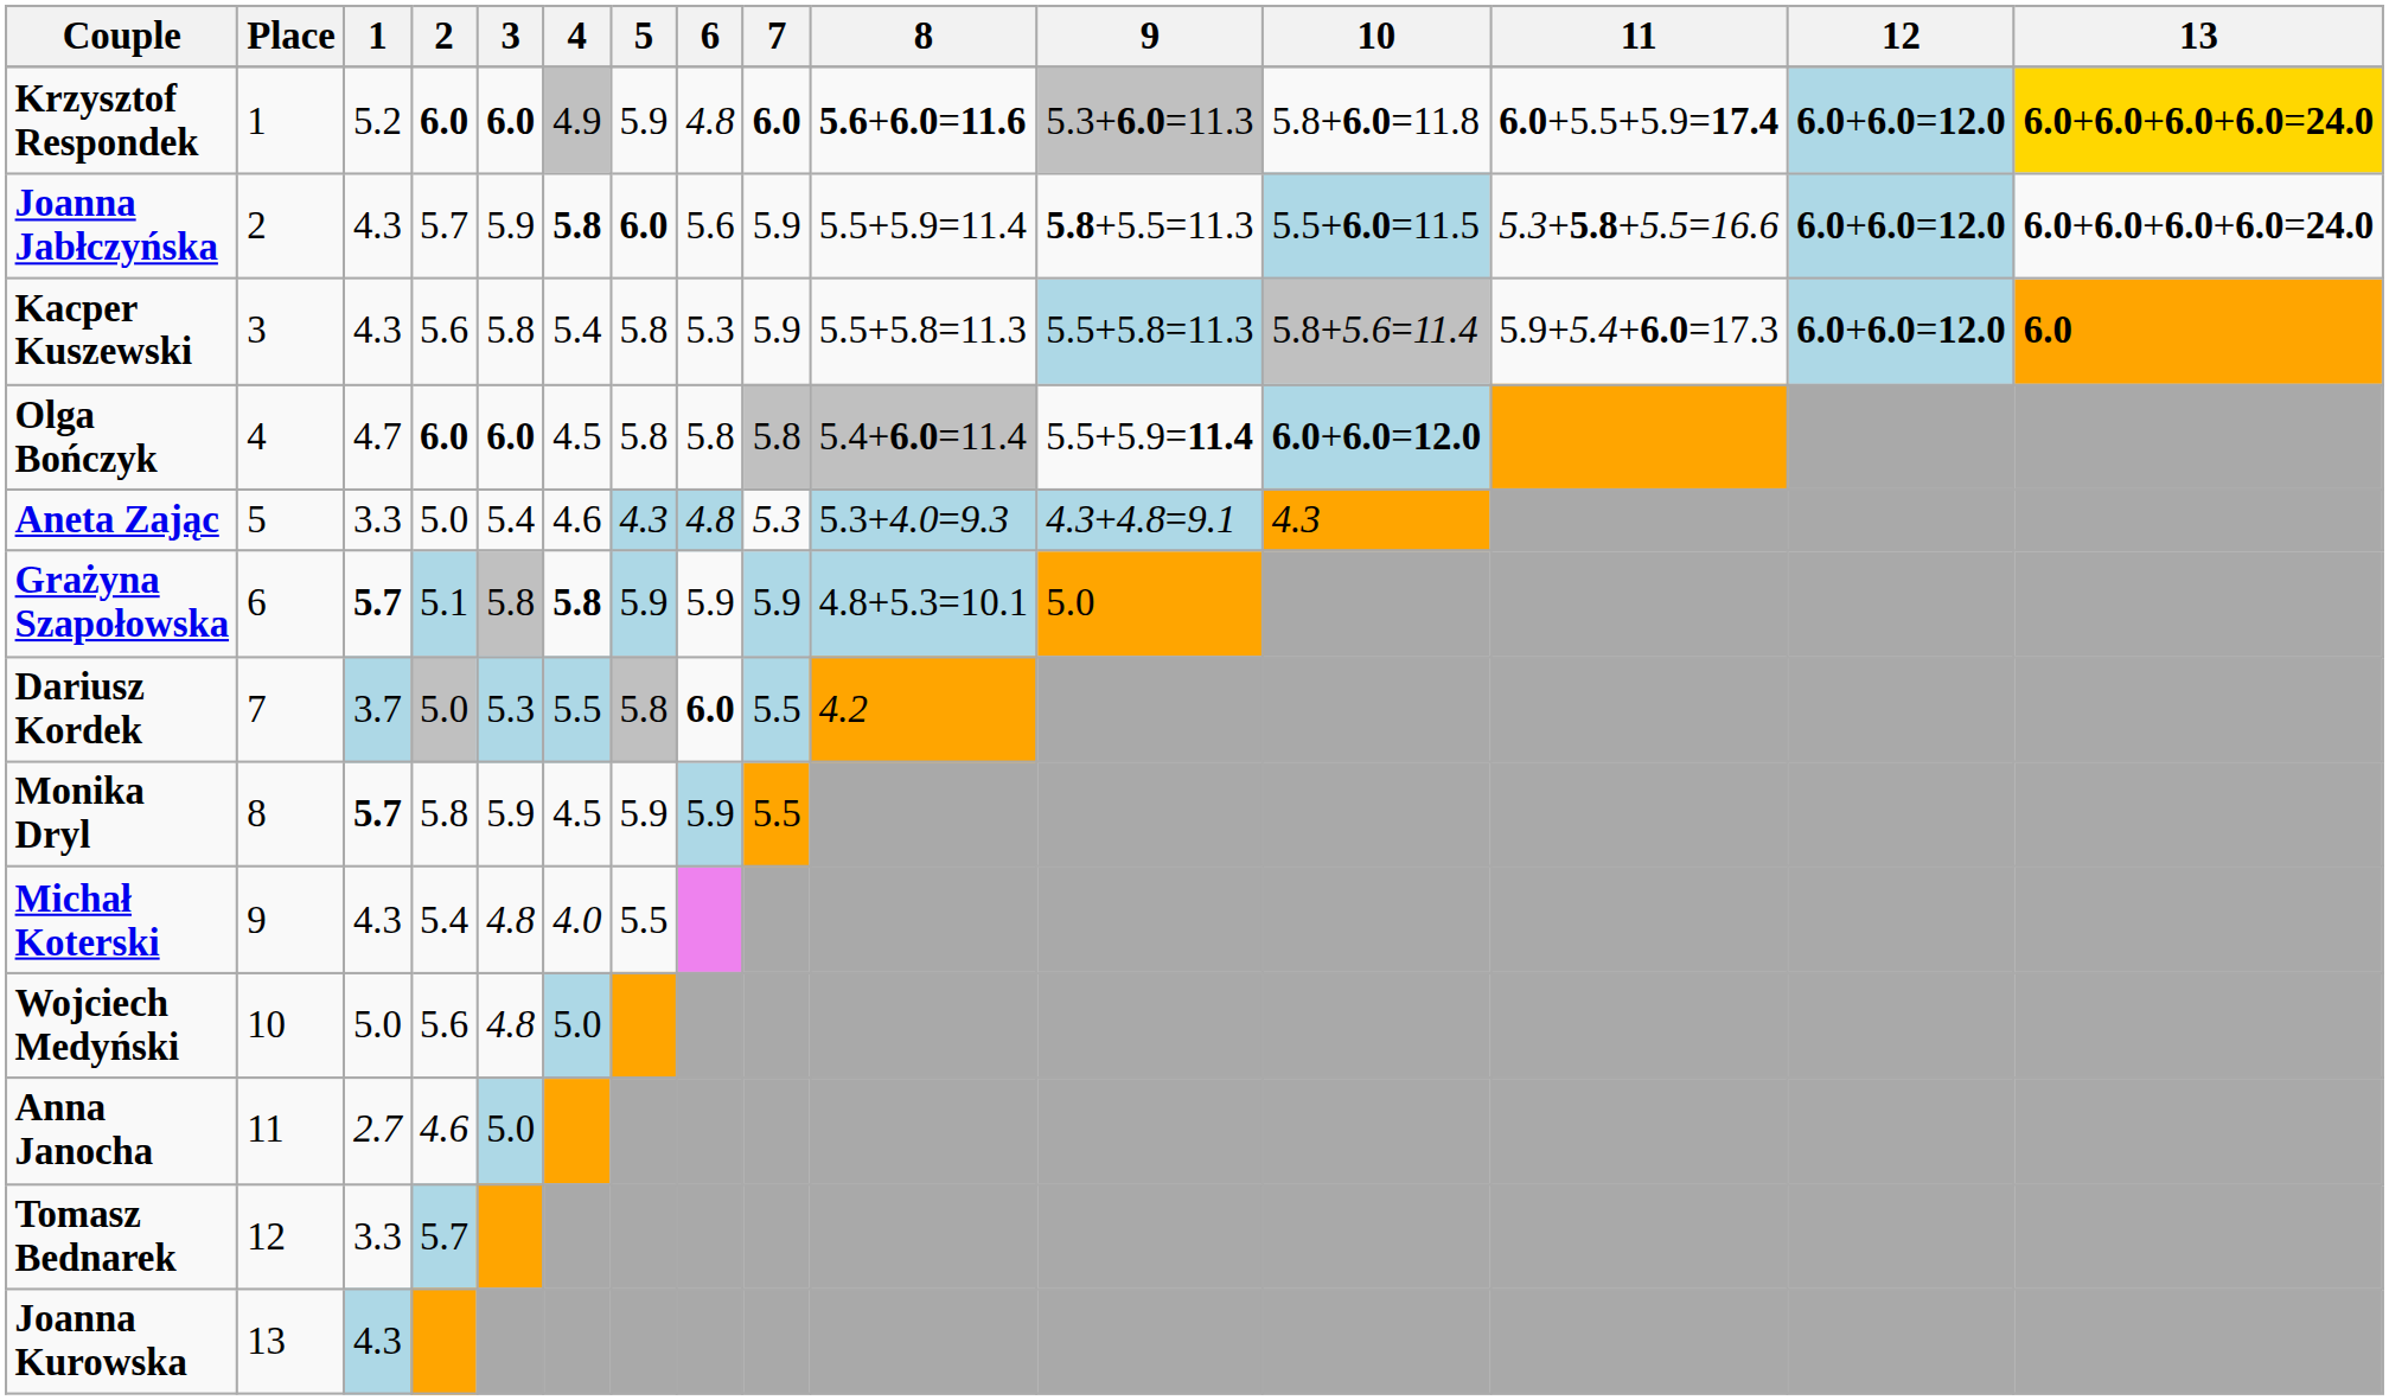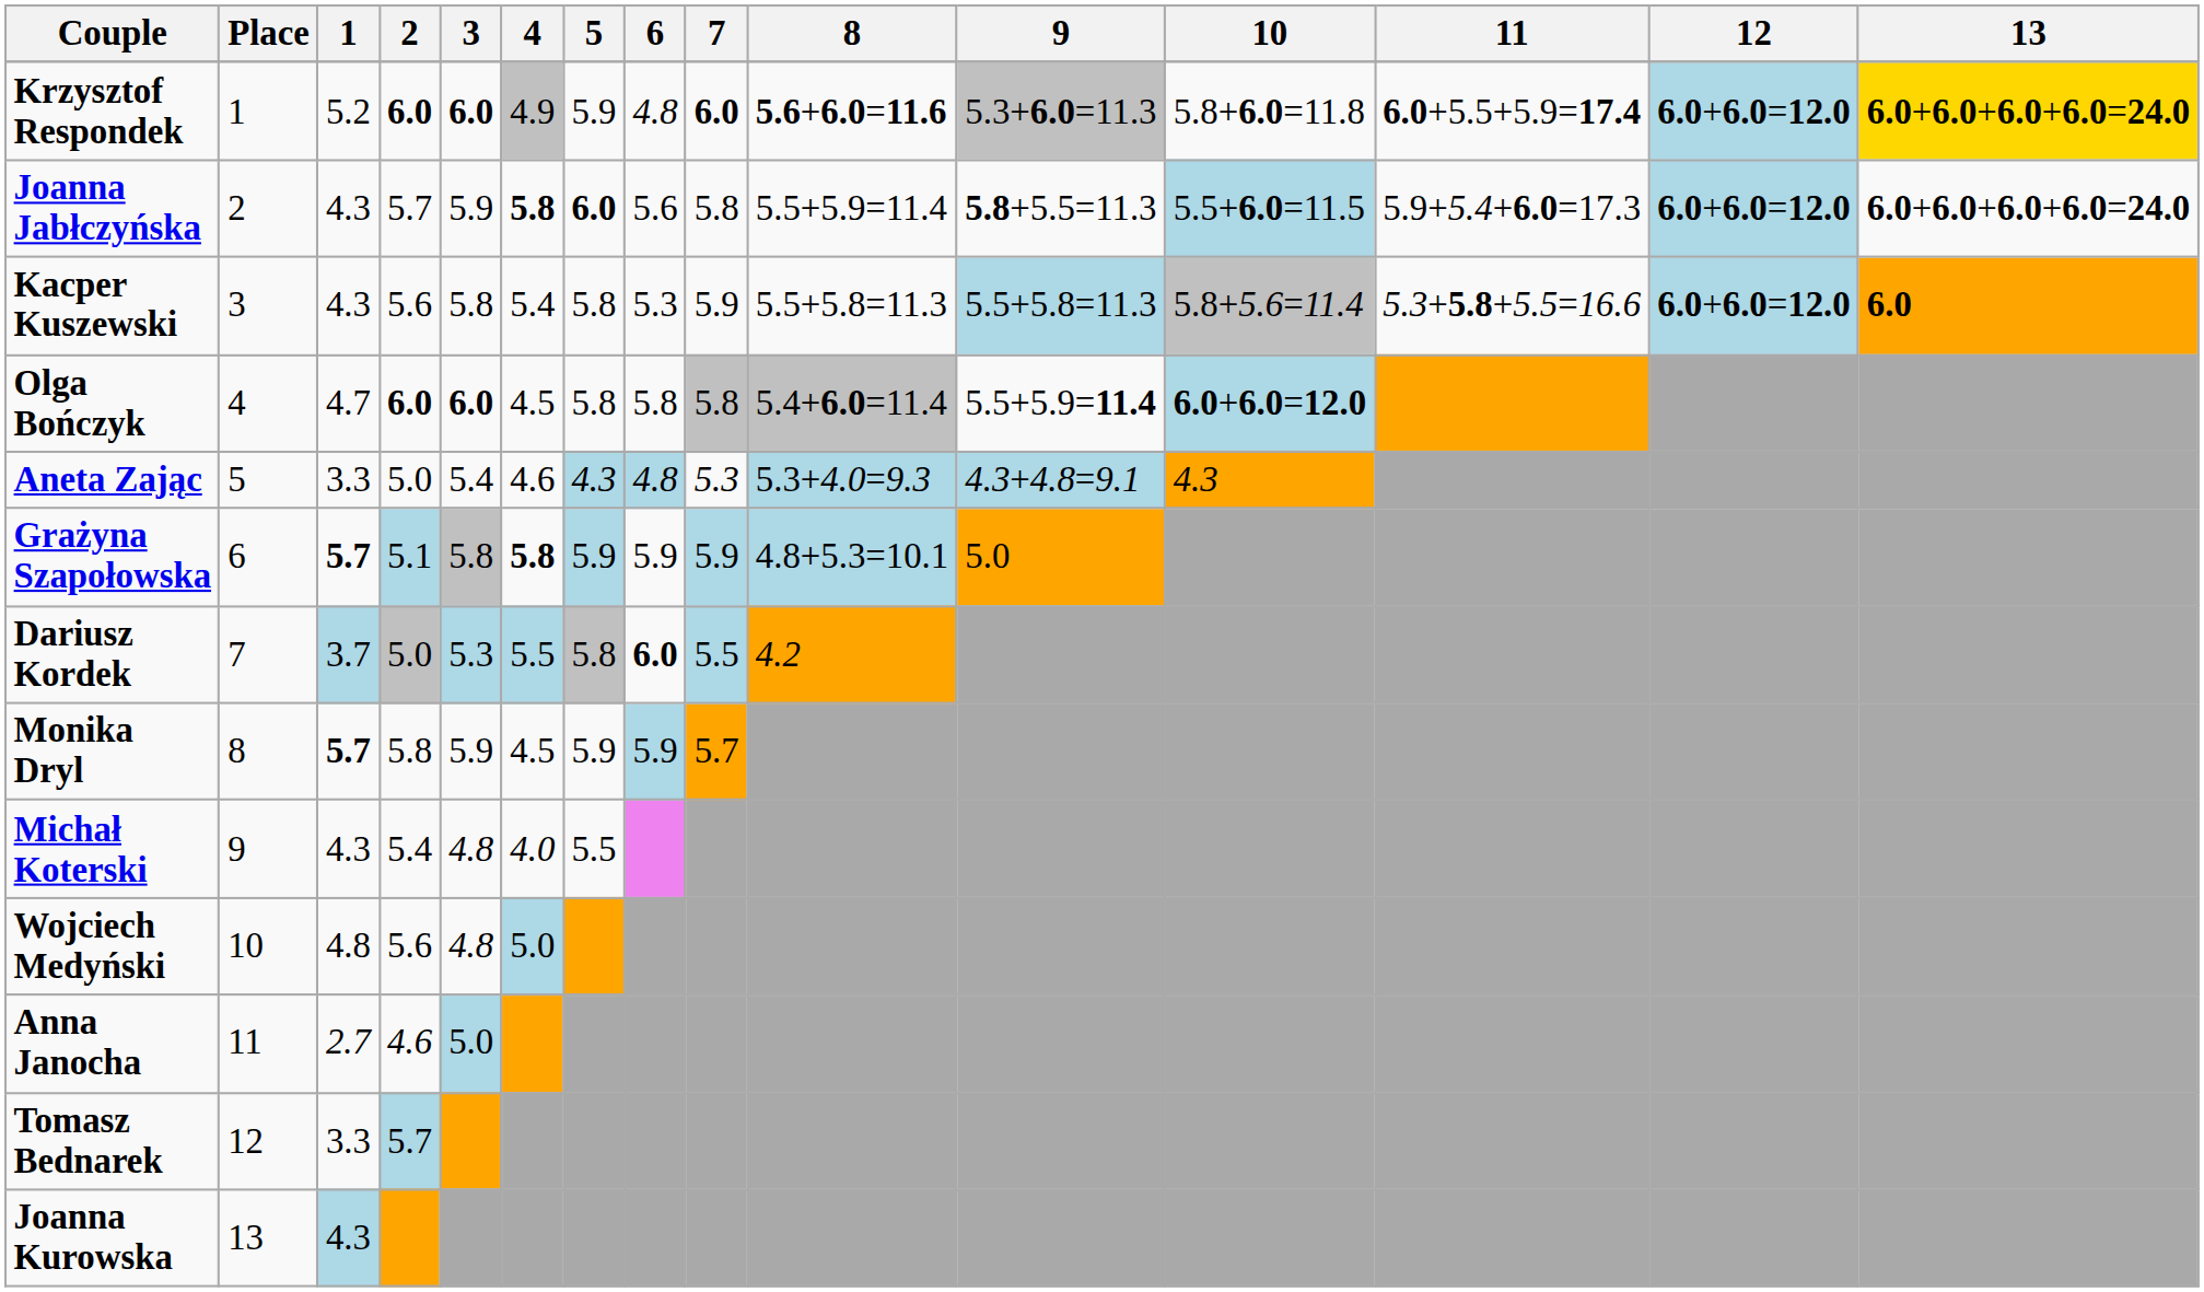Joanna Jabłczyńska | 7: 5.9 -> 5.8
Joanna Jabłczyńska | 11: 5.3+5.8+5.5=16.6 -> 5.9+5.4+6.0=17.3
Kacper Kuszewski | 11: 5.9+5.4+6.0=17.3 -> 5.3+5.8+5.5=16.6
Monika Dryl | 7: 5.5 -> 5.7
Wojciech Medyński | 1: 5.0 -> 4.8
